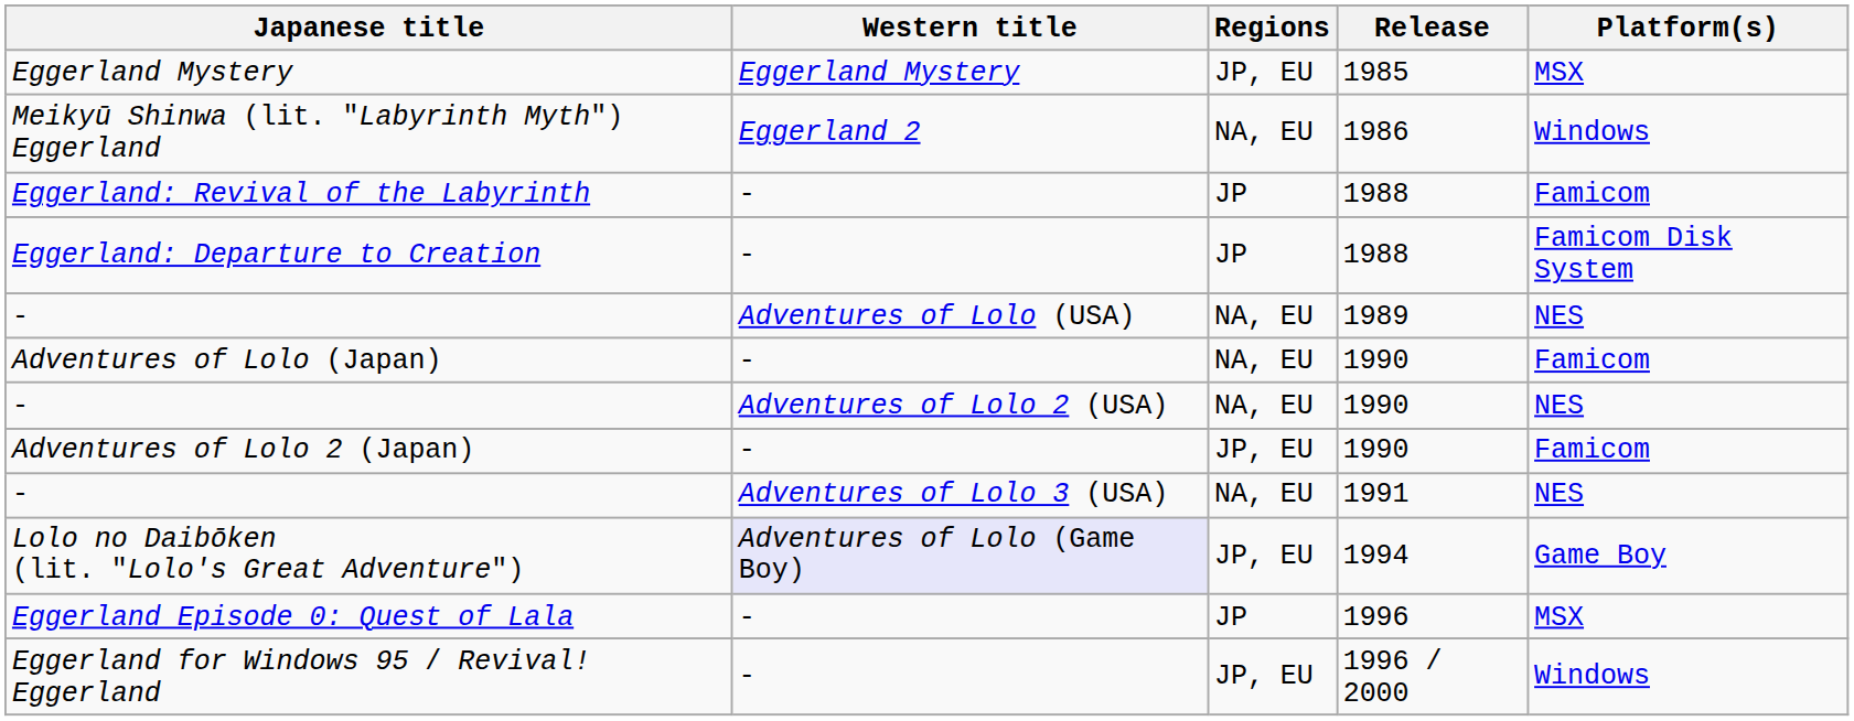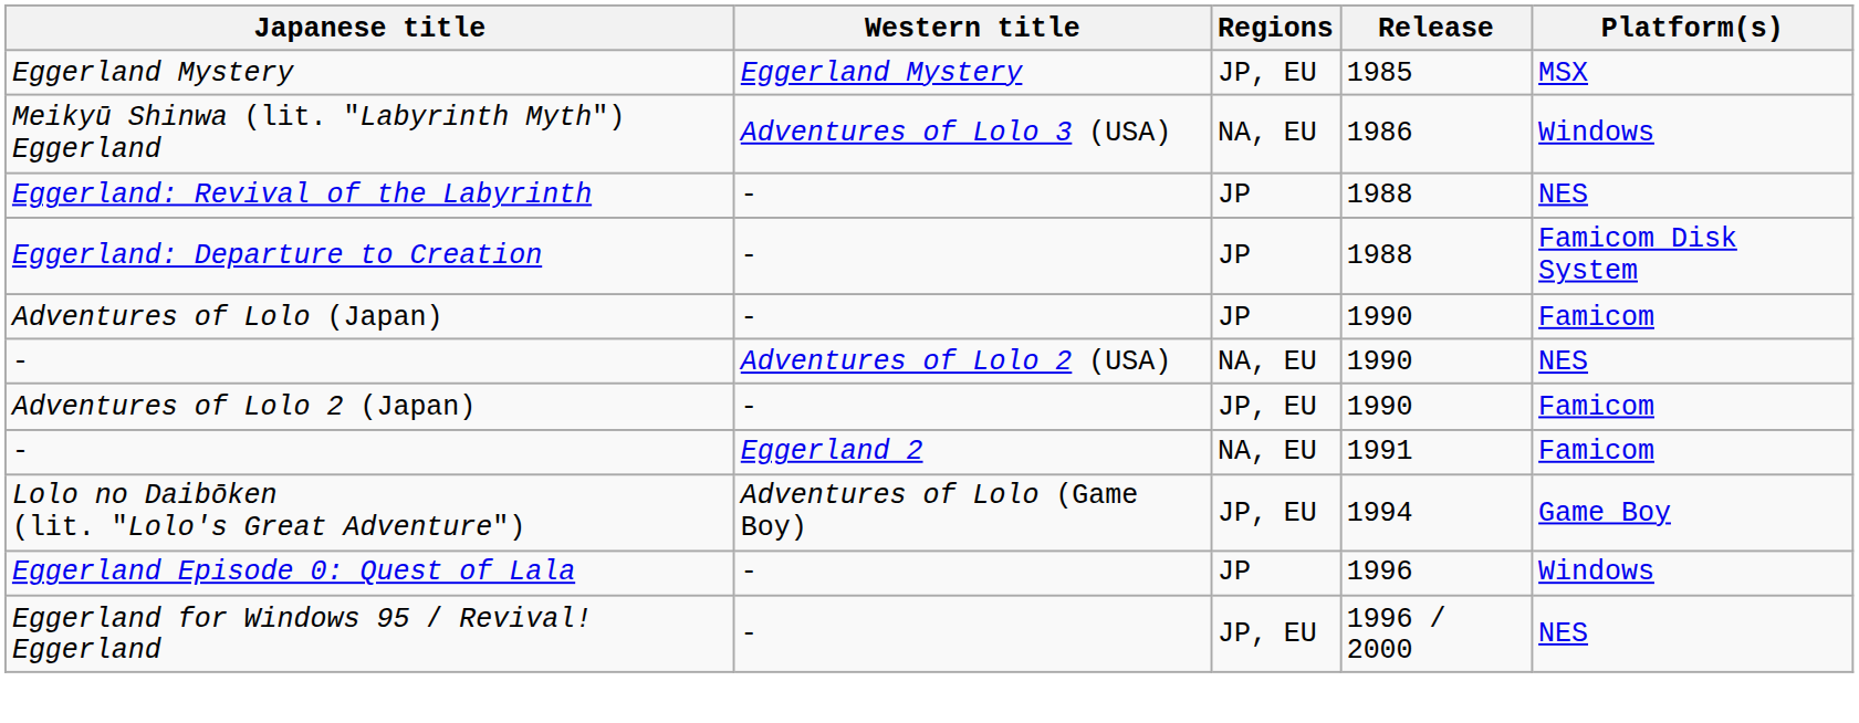Meikyū Shinwa (lit. "Labyrinth Myth") Eggerland | Western title: Eggerland 2 -> Adventures of Lolo 3 (USA)
Eggerland: Revival of the Labyrinth | Platform(s): Famicom -> NES
- row: - | Adventures of Lolo (USA) | NA, EU | 1989 | NES
Adventures of Lolo (Japan) | Regions: NA, EU -> JP
- / 1991 | Western title: Adventures of Lolo 3 (USA) -> Eggerland 2
- / 1991 | Platform(s): NES -> Famicom
Lolo no Daibōken (lit. "Lolo's Great Adventure") | Western title: lavender background -> no background
Eggerland Episode 0: Quest of Lala | Platform(s): MSX -> Windows
Eggerland for Windows 95 / Revival! Eggerland | Platform(s): Windows -> NES
